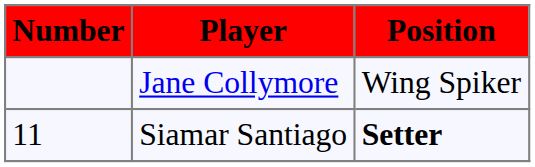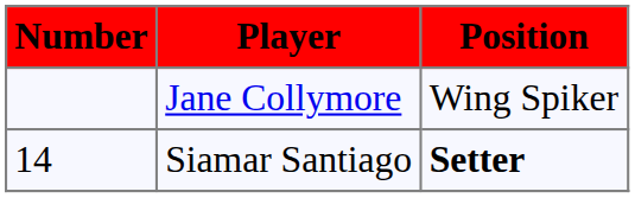Siamar Santiago | Number: 11 -> 14
